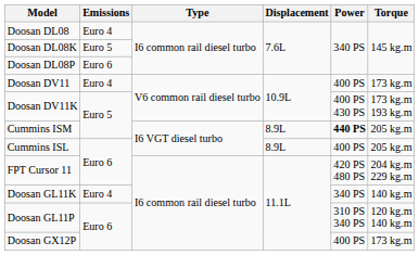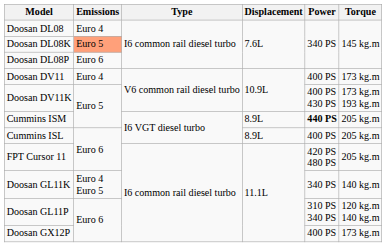Doosan DL08K | Emissions: no background -> lightsalmon background
FPT Cursor 11 | Torque: 204 kg.m 229 kg.m -> 205 kg.m
Doosan GL11K | Emissions: Euro 4 -> Euro 4 Euro 5
